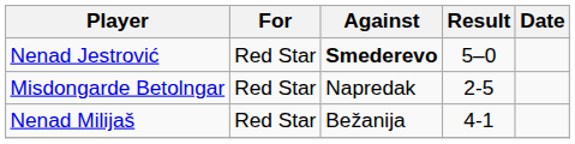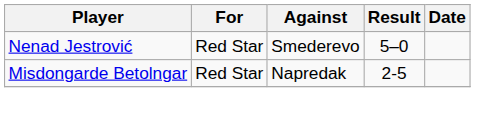Nenad Jestrović | Against: bold -> normal
- row: Nenad Milijaš | Red Star | Bežanija | 4-1
